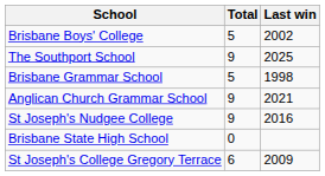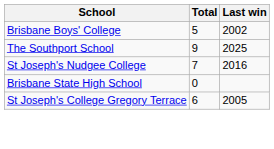- row: Brisbane Grammar School | 5 | 1998
- row: Anglican Church Grammar School | 9 | 2021
St Joseph's Nudgee College | Total: 9 -> 7
St Joseph's College Gregory Terrace | Last win: 2009 -> 2005
